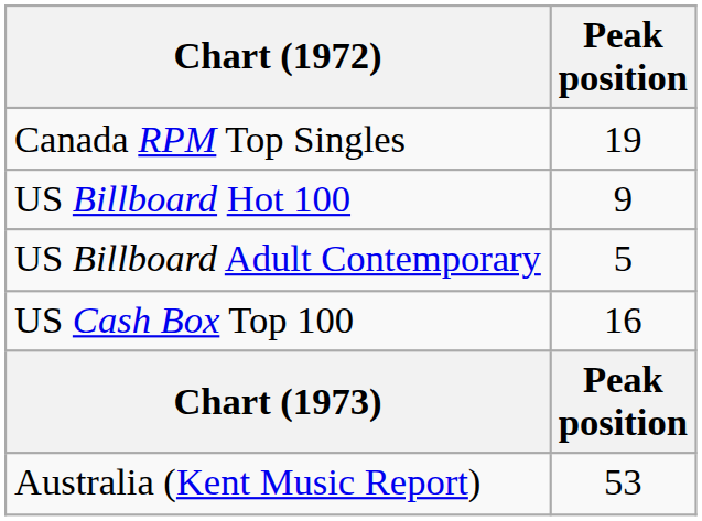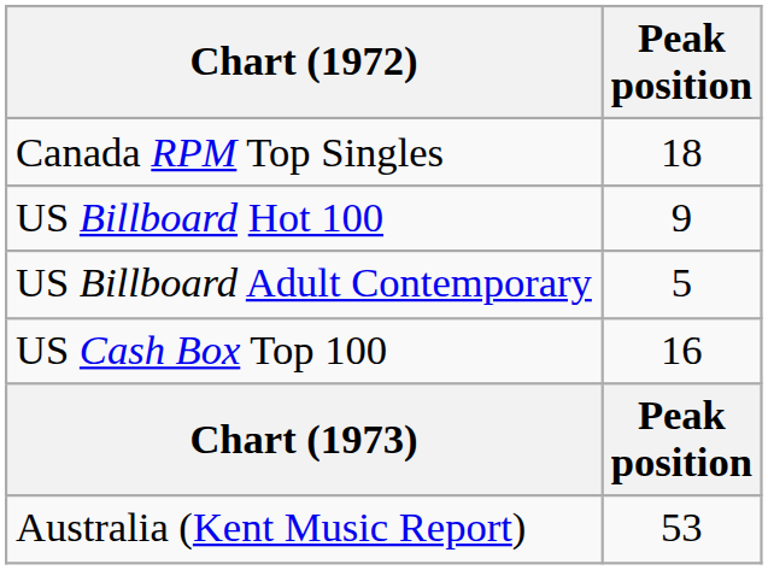Canada RPM Top Singles | Peak position: 19 -> 18
